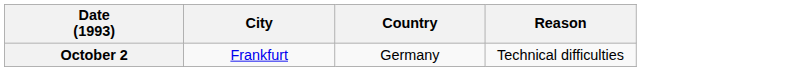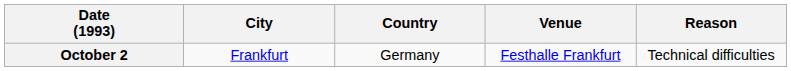+ column: Venue | Festhalle Frankfurt
